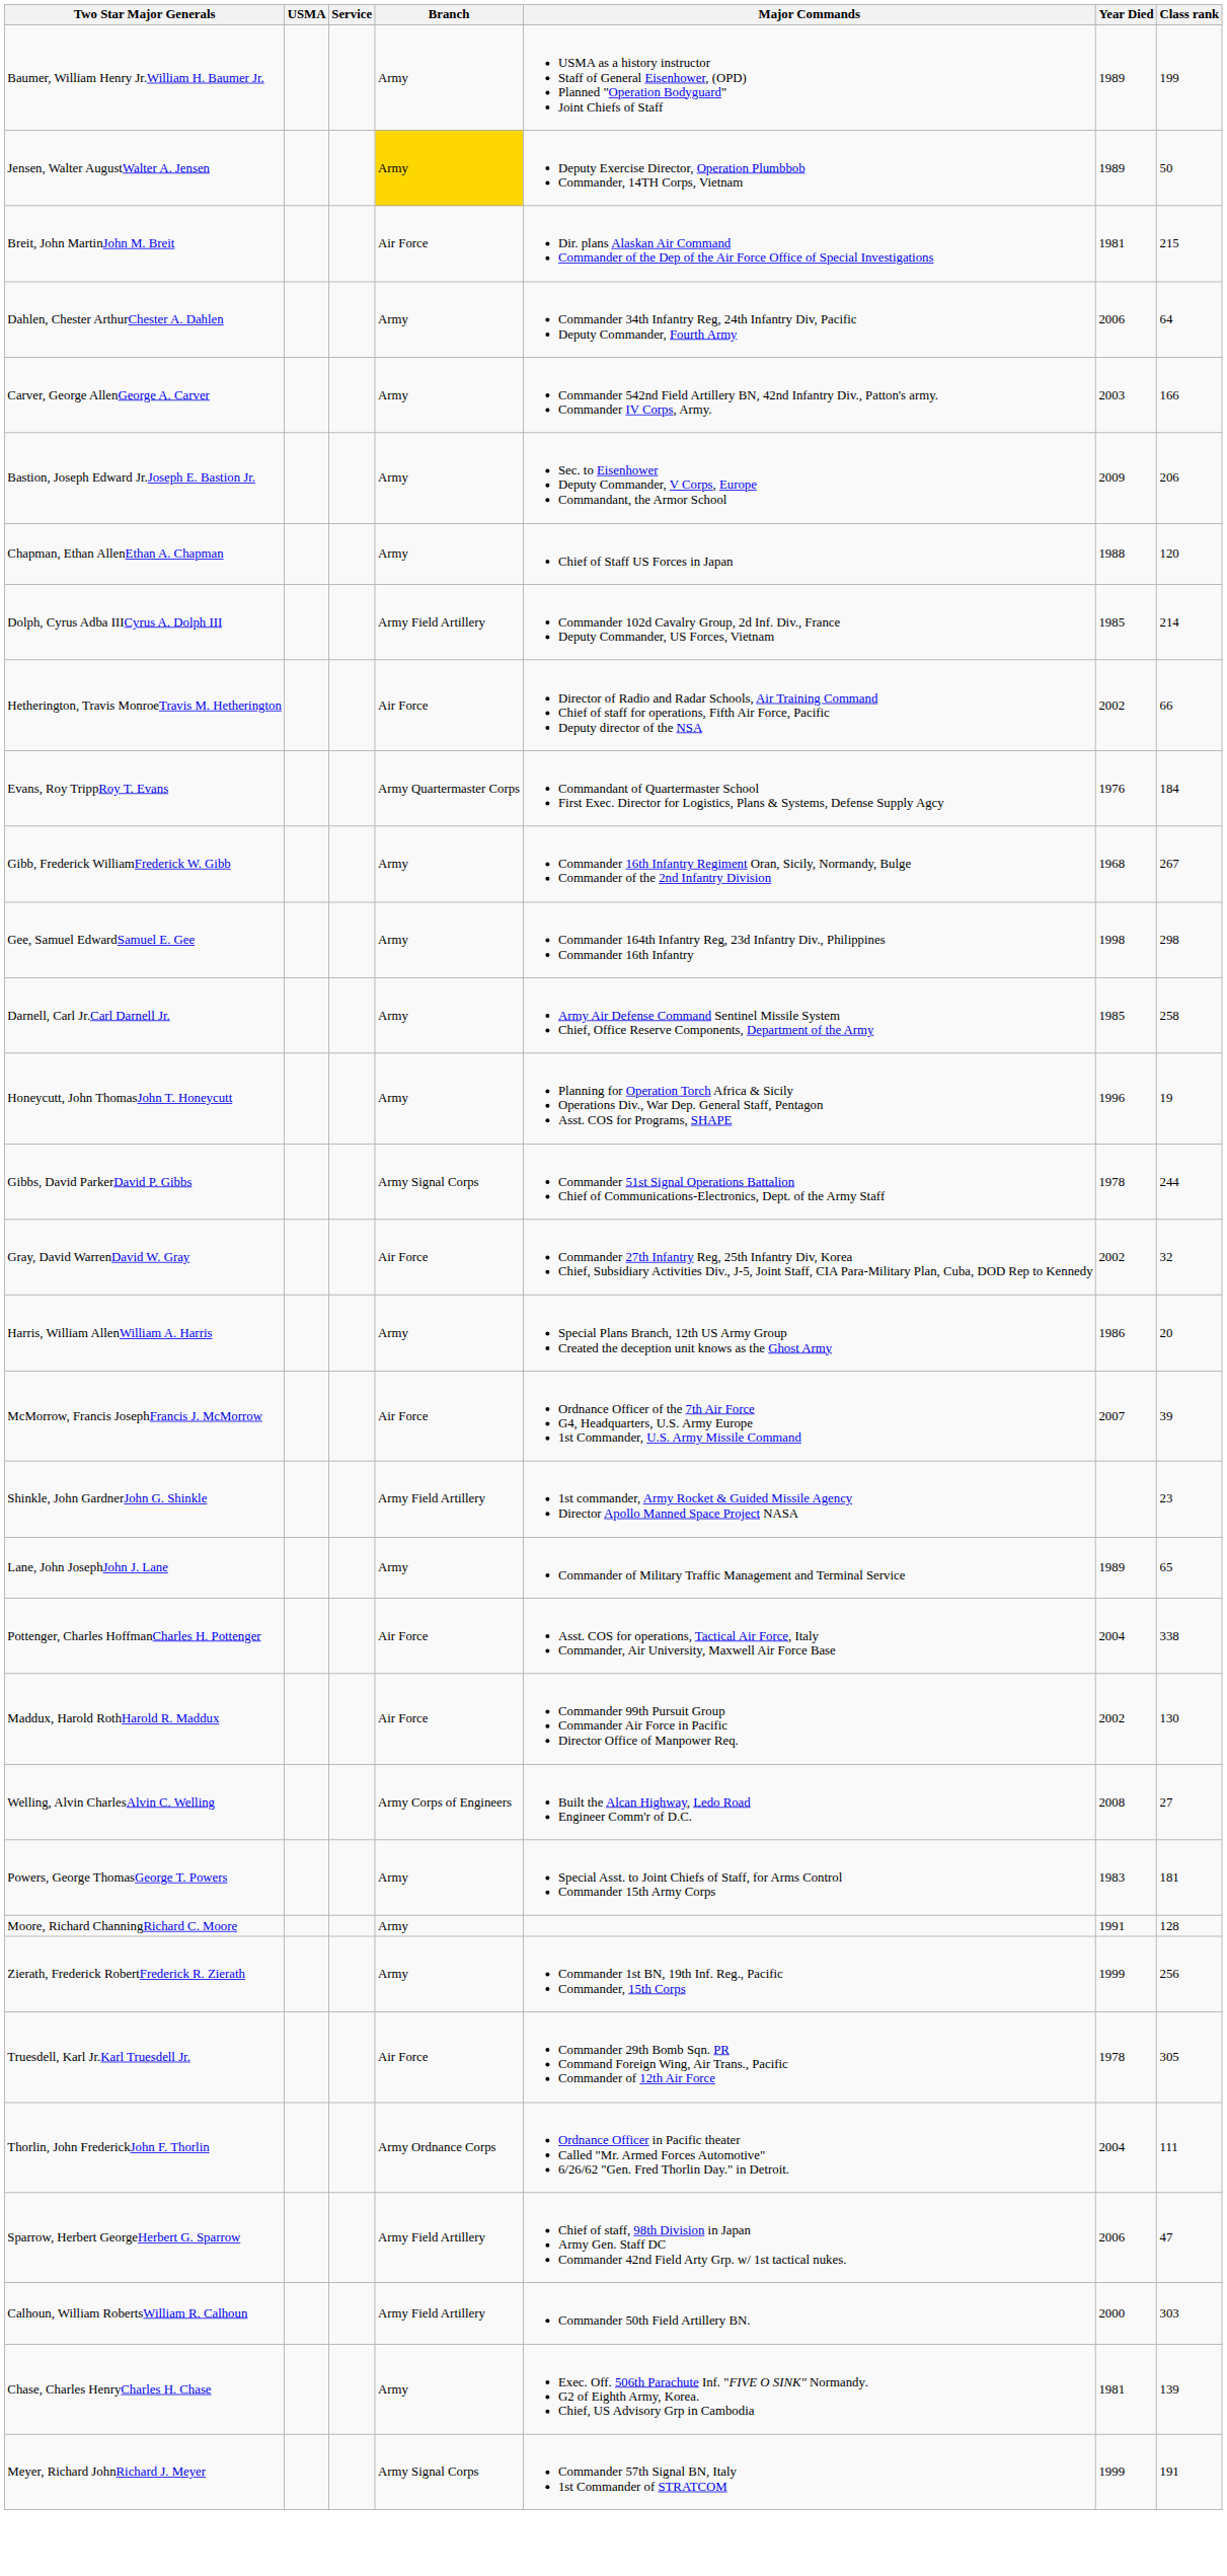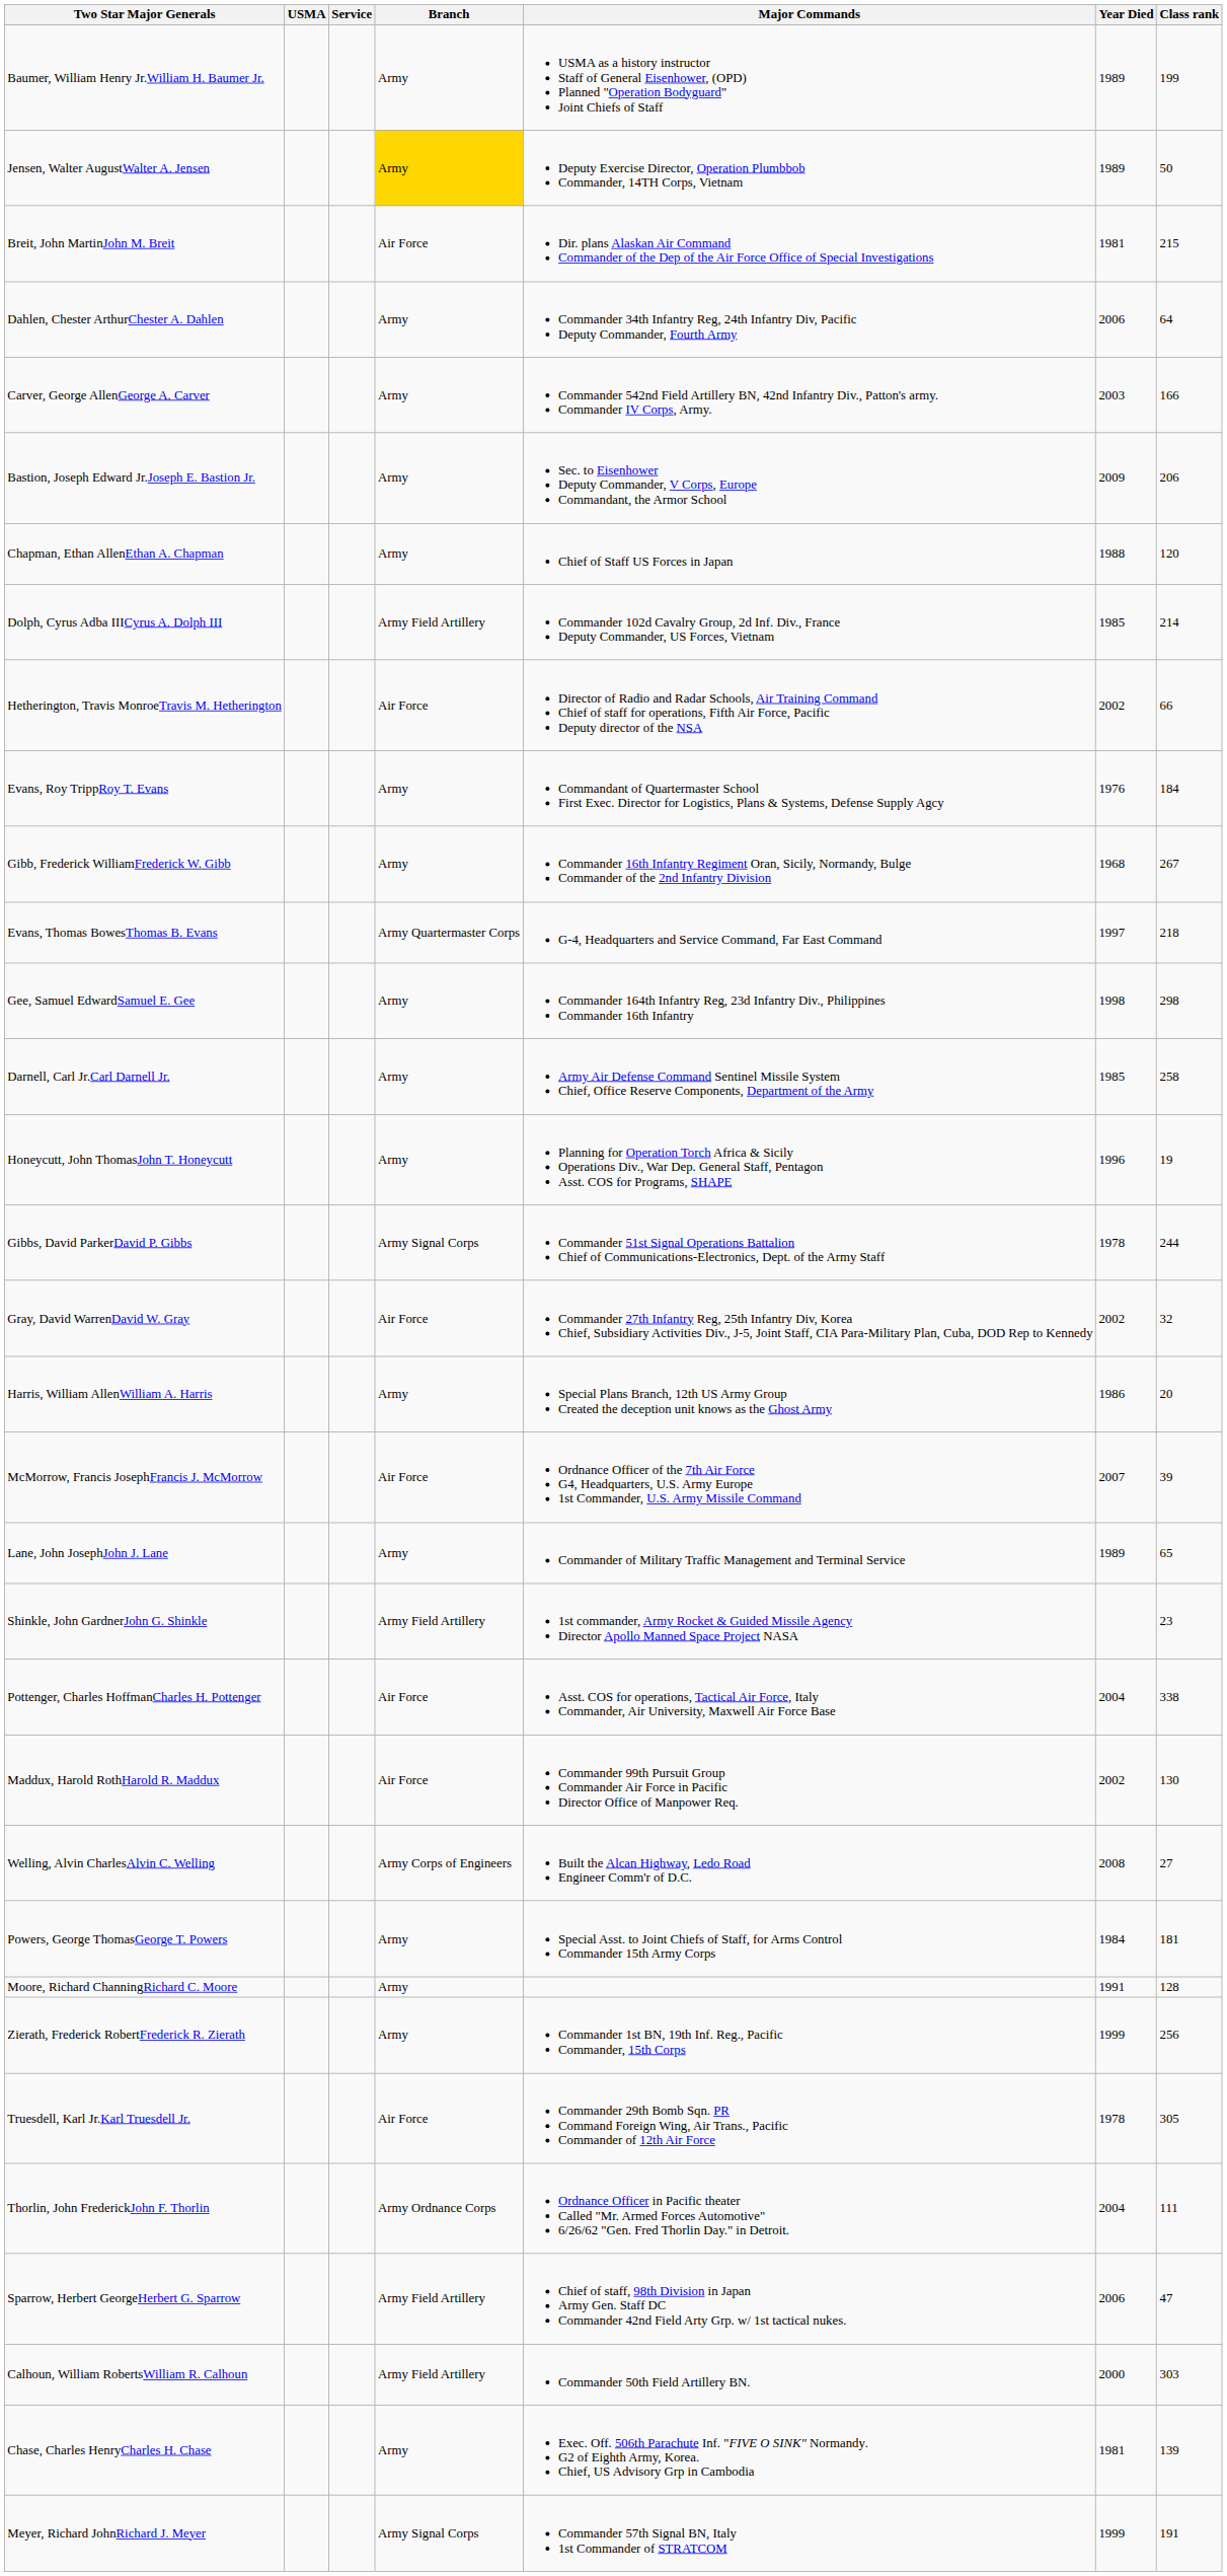Evans, Roy TrippRoy T. Evans | Branch: Army Quartermaster Corps -> Army
+ row: Evans, Thomas BowesThomas B. Evans | Army Quartermaster Corps | G-4, Headquarters and Service Command, Far East Command | 1997 | 218
rows swapped: Lane, John JosephJohn J. Lane <-> Shinkle, John GardnerJohn G. Shinkle
Powers, George ThomasGeorge T. Powers | Year Died: 1983 -> 1984
